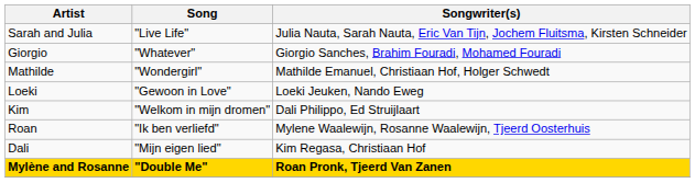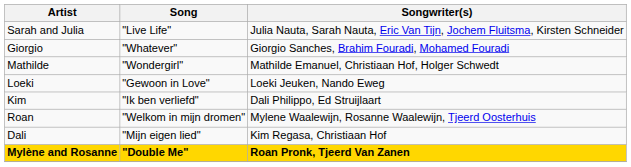Kim | Song: "Welkom in mijn dromen" -> "Ik ben verliefd"
Roan | Song: "Ik ben verliefd" -> "Welkom in mijn dromen"
